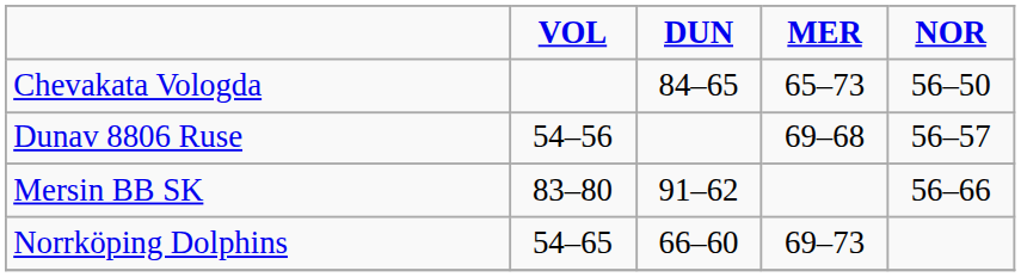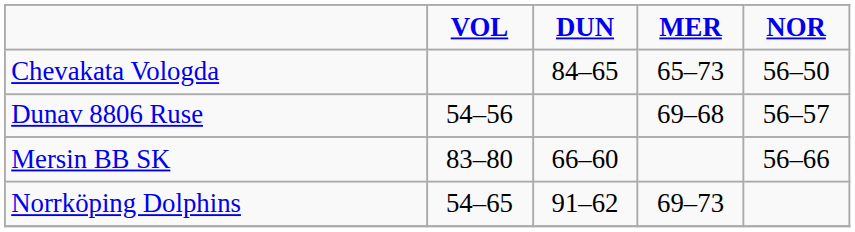Mersin BB SK | DUN: 91–62 -> 66–60
Norrköping Dolphins | DUN: 66–60 -> 91–62
